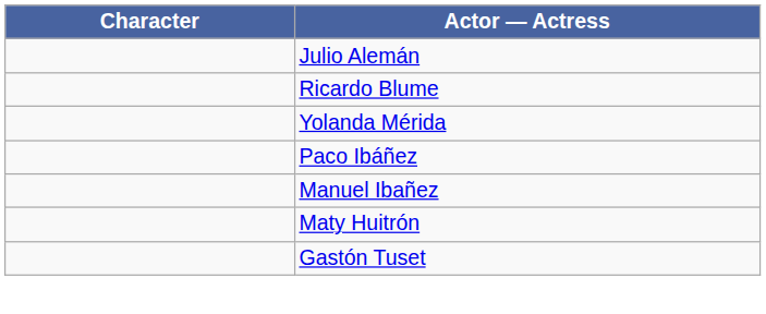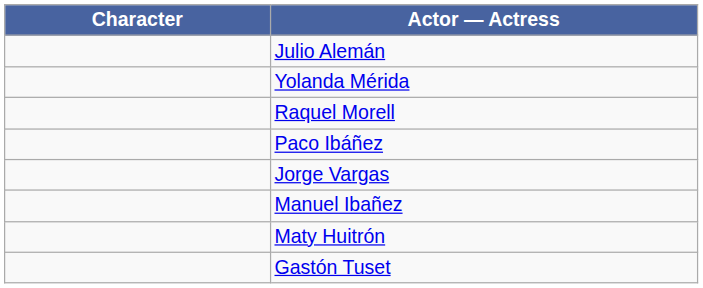- row: Ricardo Blume
+ row: Raquel Morell
+ row: Jorge Vargas
